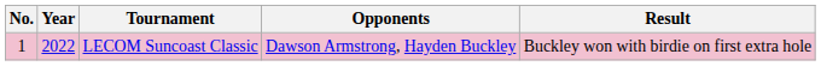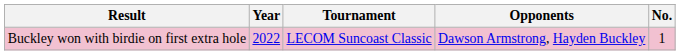columns swapped: No. <-> Result
